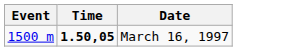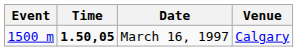+ column: Venue | Calgary
